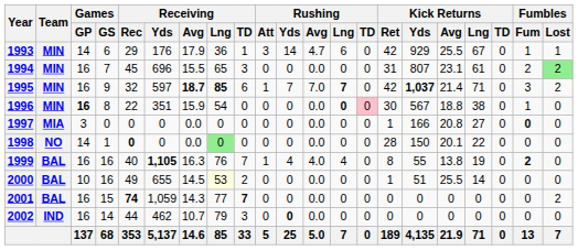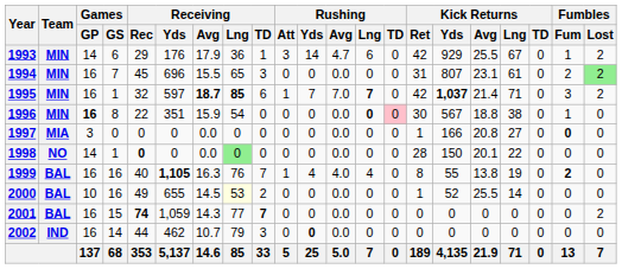1993 | Fumbles / Lost: 1 -> 2
1995 | Games / GS: 9 -> 1
2000 | Kick Returns / Yds: 51 -> 52
